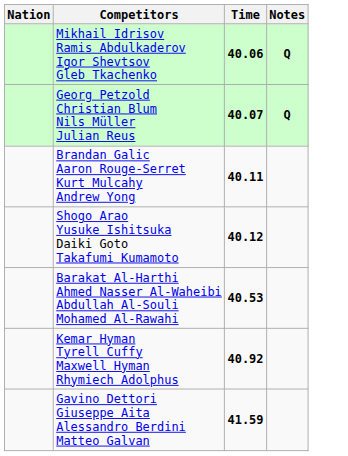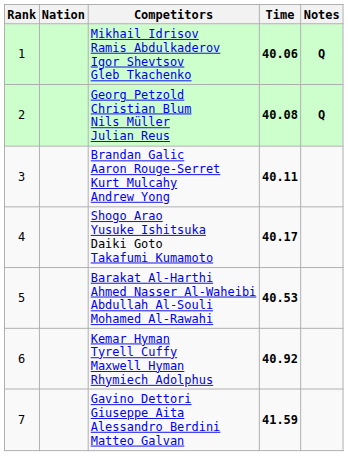+ column: Rank | 1 | 2 | 3 | 4 | 5 | 6 | 7
Georg Petzold Christian Blum Nils Müller Julian Reus | Time: 40.07 -> 40.08
Shogo Arao Yusuke Ishitsuka Daiki Goto Takafumi Kumamoto | Time: 40.12 -> 40.17
